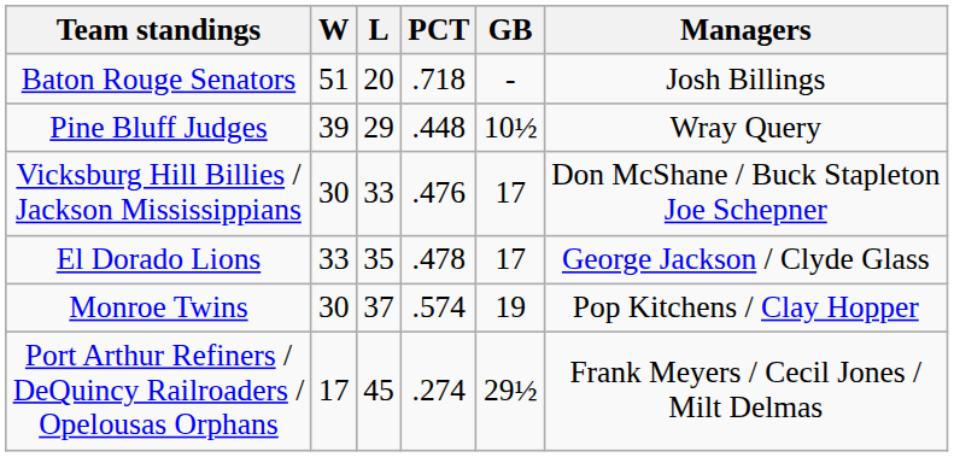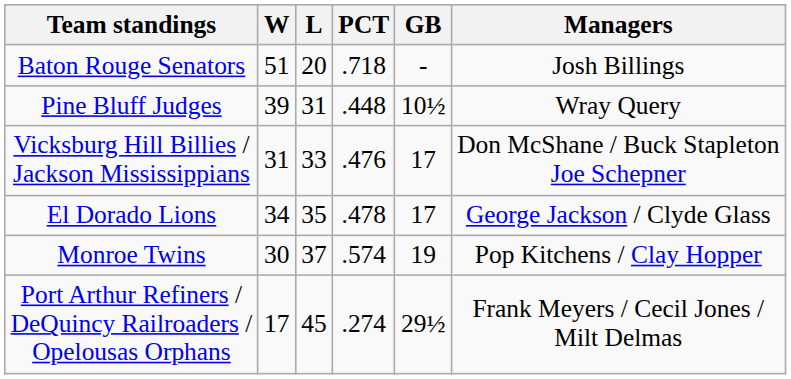Pine Bluff Judges | L: 29 -> 31
Vicksburg Hill Billies / Jackson Mississippians | W: 30 -> 31
El Dorado Lions | W: 33 -> 34
